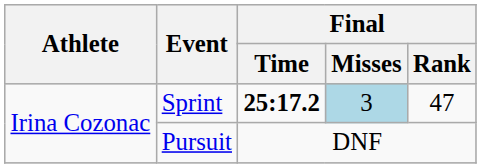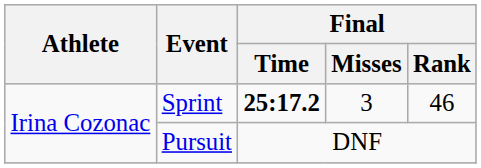Sprint | Final / Misses: lightblue background -> no background
Sprint | Final / Rank: 47 -> 46
